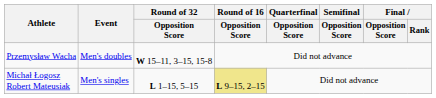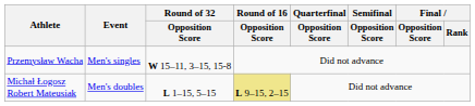Przemysław Wacha | Event: Men's doubles -> Men's singles
Michał Łogosz Robert Mateusiak | Event: Men's singles -> Men's doubles
